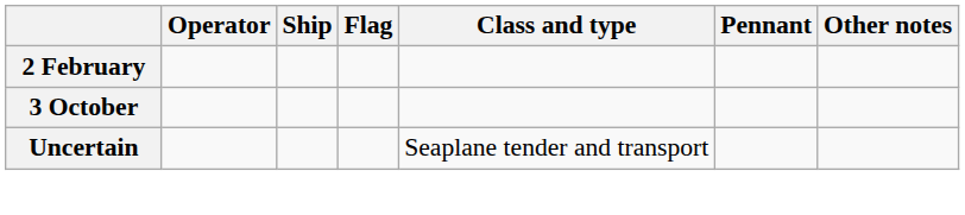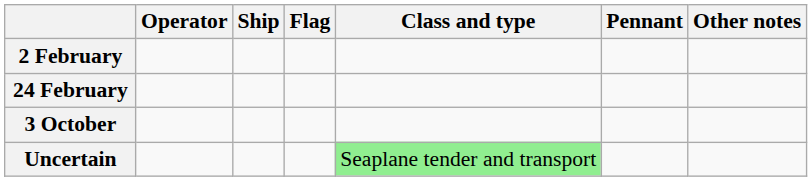+ row: 24 February
Uncertain | Class and type: no background -> lightgreen background
